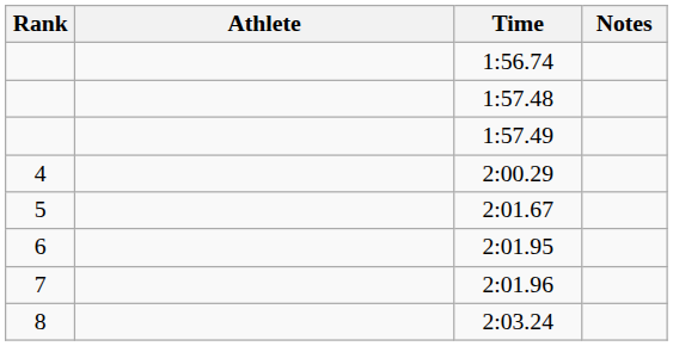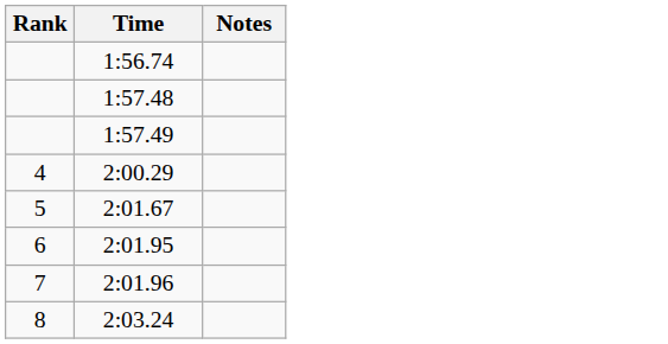- column: Athlete
